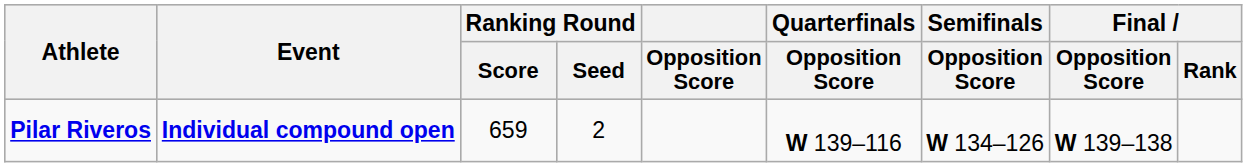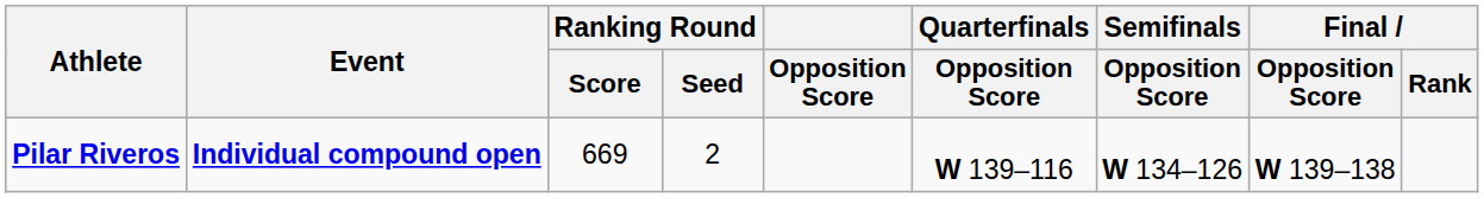Pilar Riveros | Ranking Round / Score: 659 -> 669
